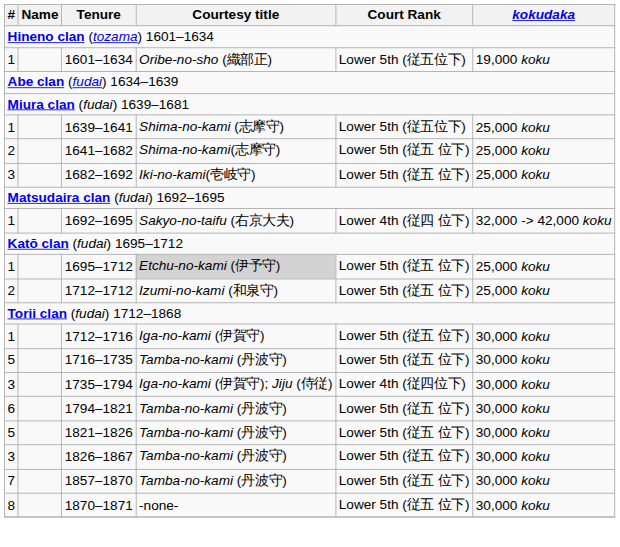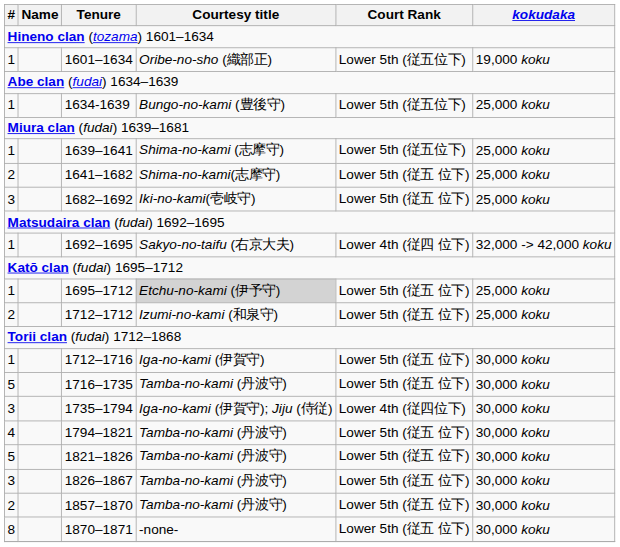+ row: 1 | 1634-1639 | Bungo-no-kami (豊後守) | Lower 5th (従五位下) | 25,000 koku
1794–1821 | #: 6 -> 4
1857–1870 | #: 7 -> 2
